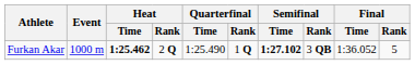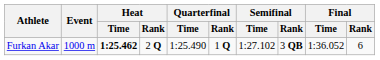Furkan Akar | Semifinal / Time: bold -> normal
Furkan Akar | Final / Rank: 5 -> 6
